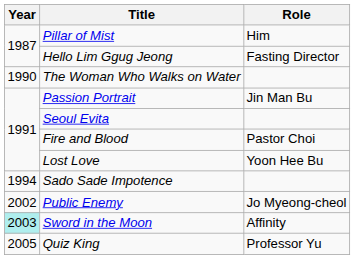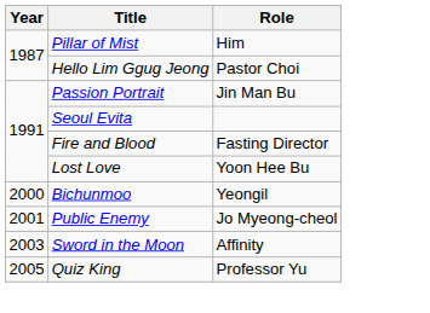Hello Lim Ggug Jeong | Role: Fasting Director -> Pastor Choi
- row: 1990 | The Woman Who Walks on Water
Fire and Blood | Role: Pastor Choi -> Fasting Director
- row: 1994 | Sado Sade Impotence
+ row: 2000 | Bichunmoo | Yeongil
Public Enemy | Year: 2002 -> 2001
Sword in the Moon | Year: paleturquoise background -> no background
